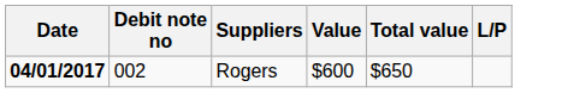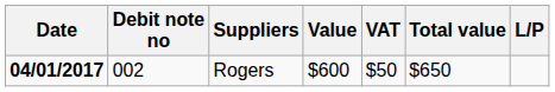+ column: VAT | $50
